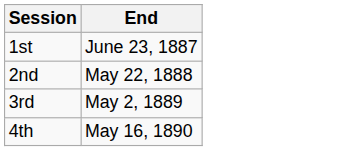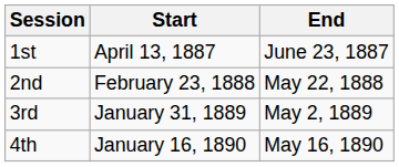+ column: Start | April 13, 1887 | February 23, 1888 | January 31, 1889 | January 16, 1890
